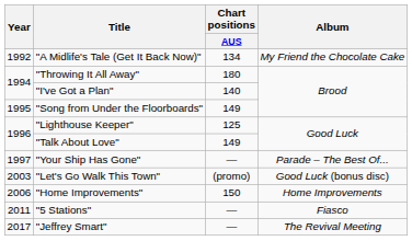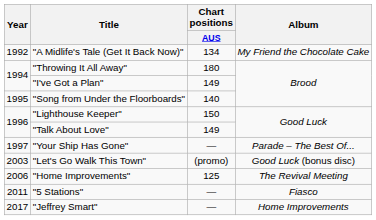"I've Got a Plan" | Chart positions / AUS: 140 -> 149
"Song from Under the Floorboards" | Chart positions / AUS: 149 -> 140
"Lighthouse Keeper" | Chart positions / AUS: 125 -> 150
"Home Improvements" | Chart positions / AUS: 150 -> 125
"Home Improvements" | Album: Home Improvements -> The Revival Meeting
"Jeffrey Smart" | Album: The Revival Meeting -> Home Improvements
